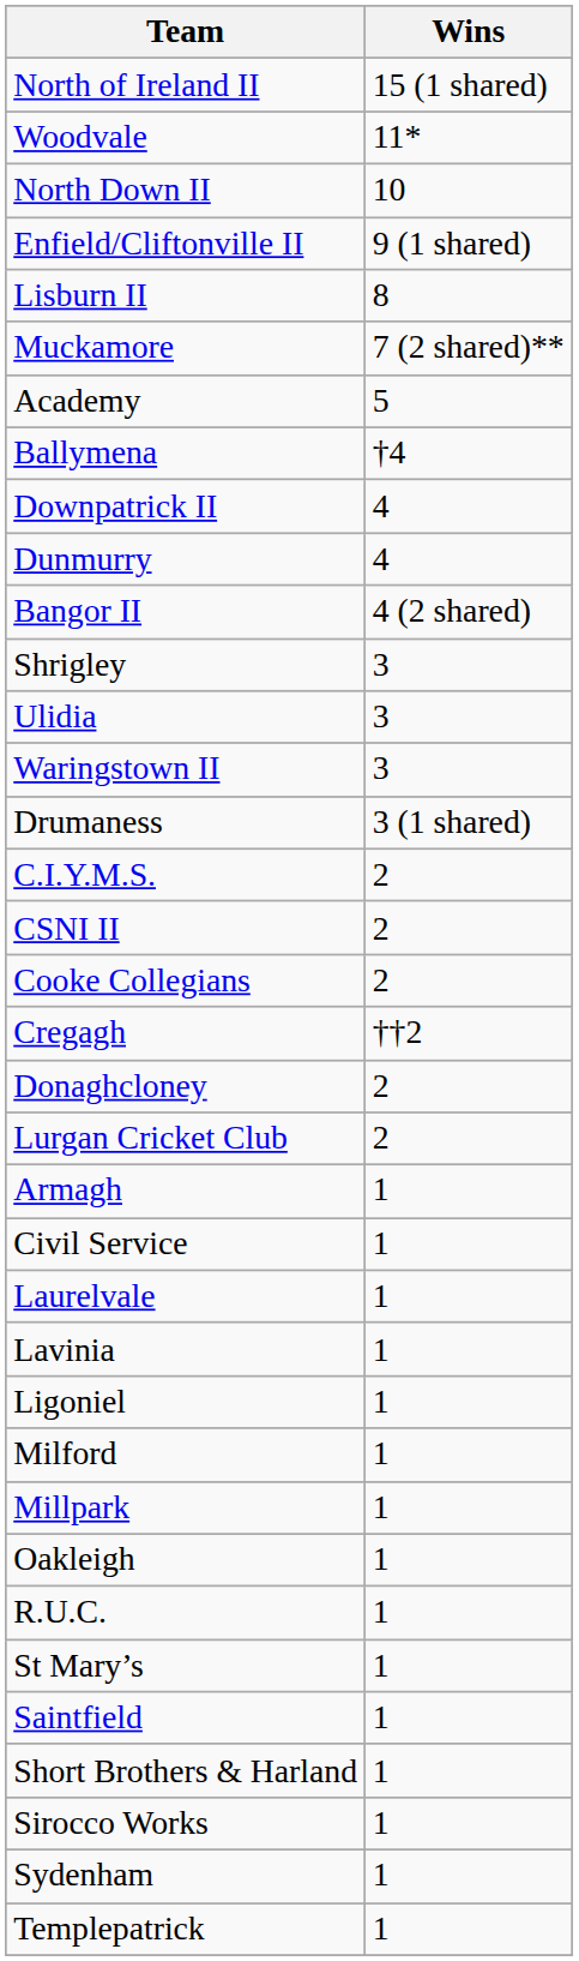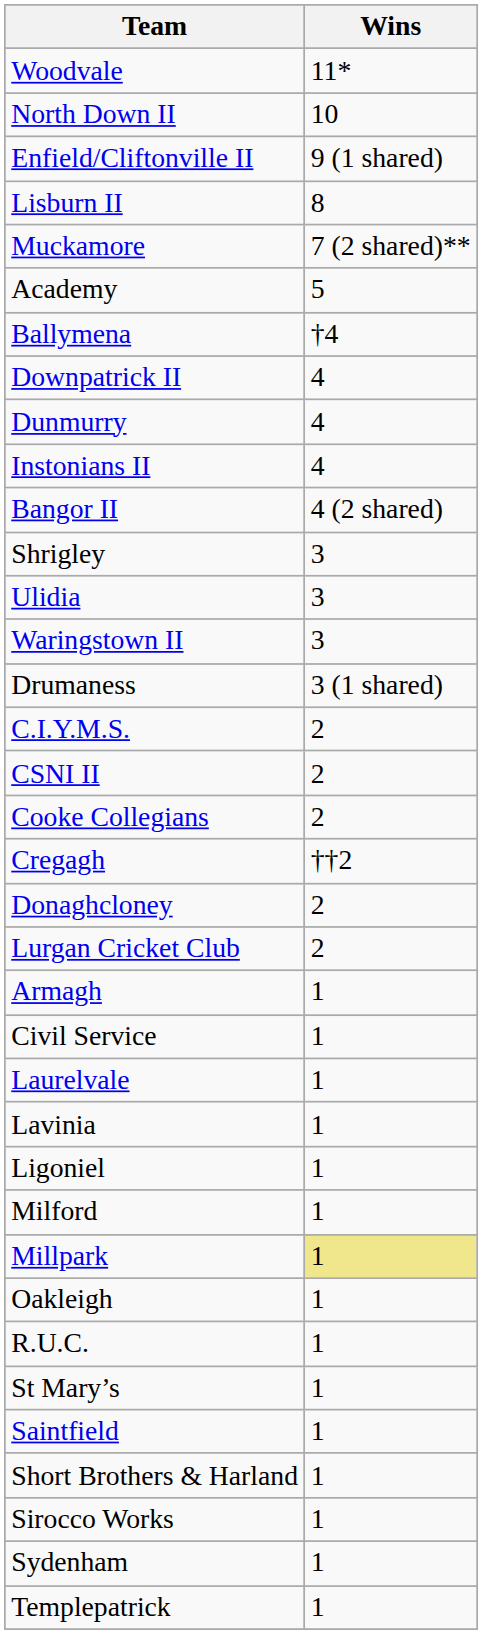- row: North of Ireland II | 15 (1 shared)
+ row: Instonians II | 4
Millpark | Wins: no background -> khaki background
